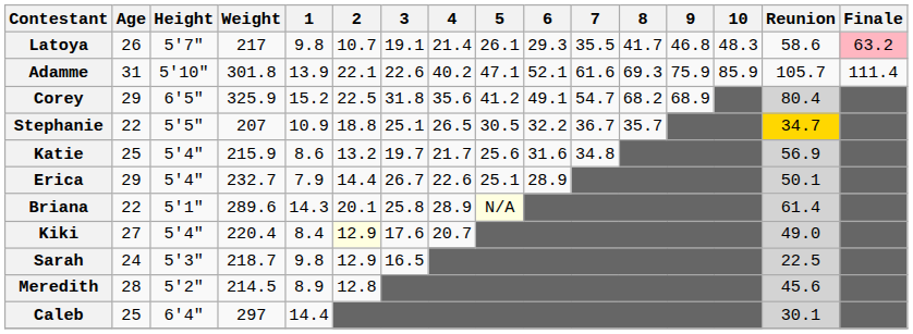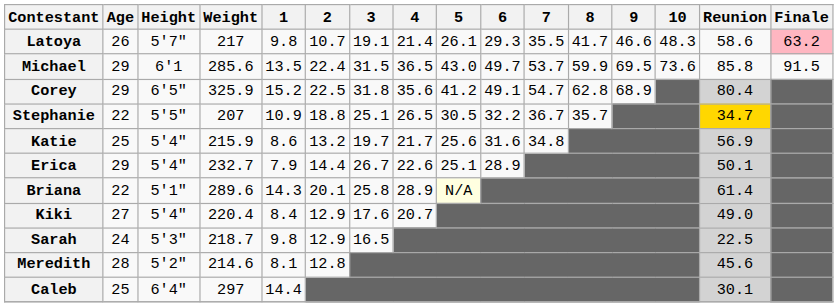Latoya | 9: 46.8 -> 46.6
- row: Adamme | 31 | 5'10" | 301.8 | 13.9 | 22.1 | 22.6 | 40.2 | 47.1 | 52.1 | 61.6 | 69.3 | 75.9 | 85.9 | 105.7 | 111.4
+ row: Michael | 29 | 6'1 | 285.6 | 13.5 | 22.4 | 31.5 | 36.5 | 43.0 | 49.7 | 53.7 | 59.9 | 69.5 | 73.6 | 85.8 | 91.5
Corey | 8: 68.2 -> 62.8
Kiki | 2: lightyellow background -> no background
Meredith | Weight: 214.5 -> 214.6
Meredith | 1: 8.9 -> 8.1
